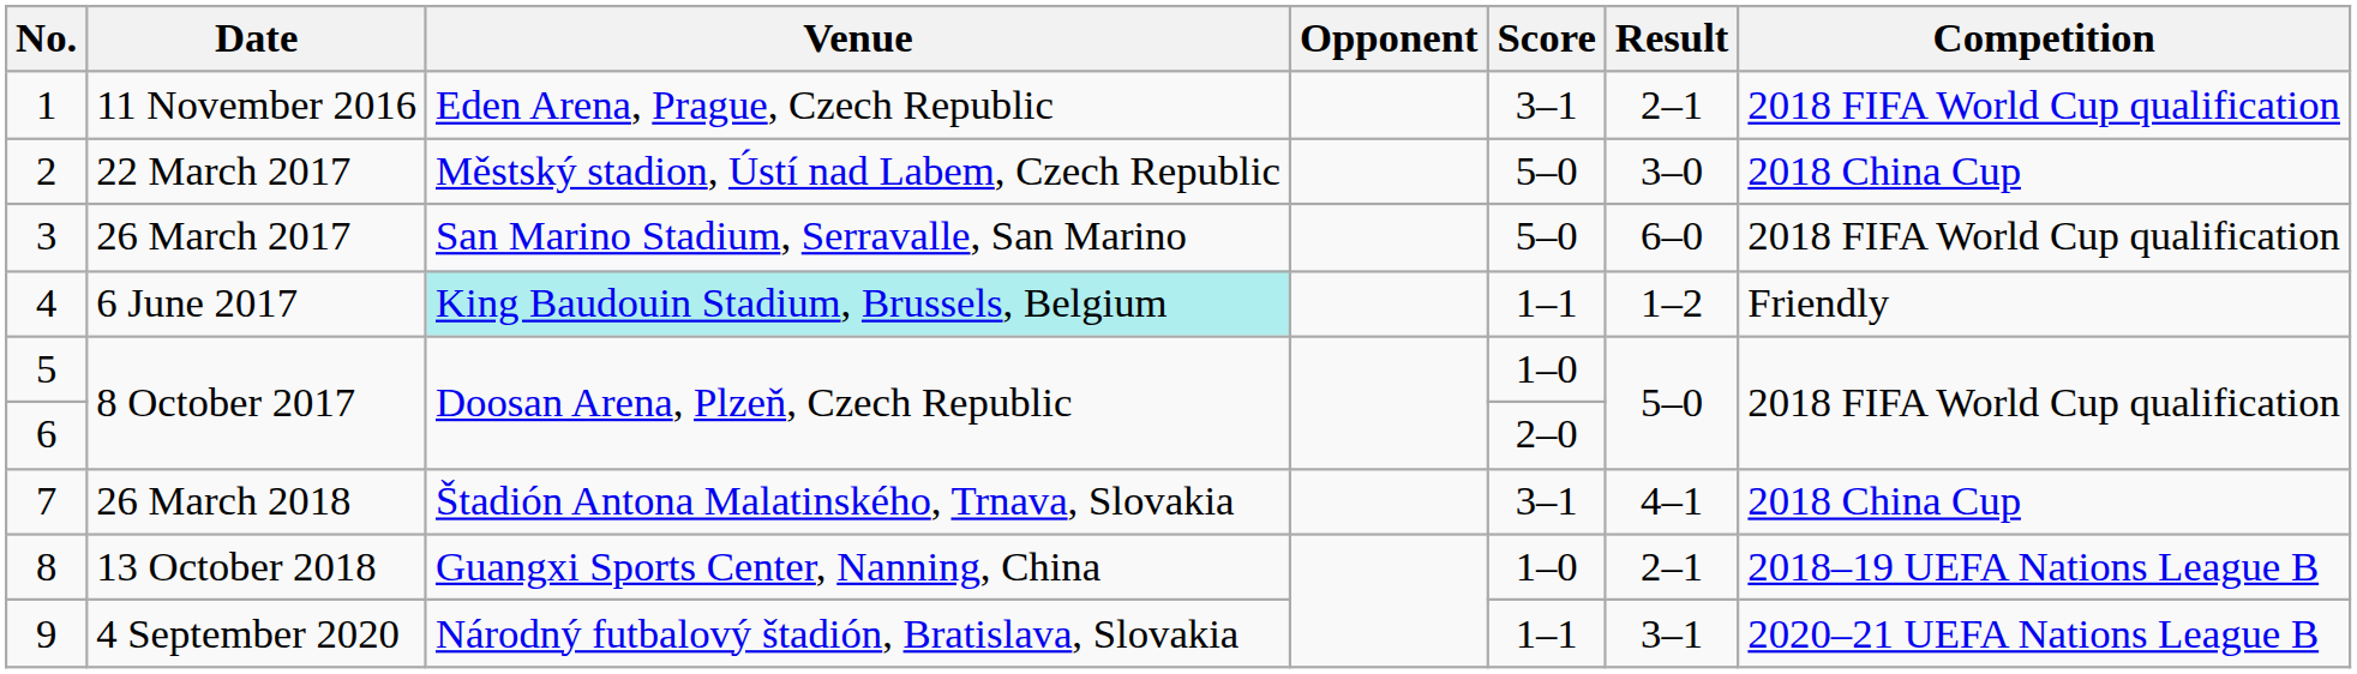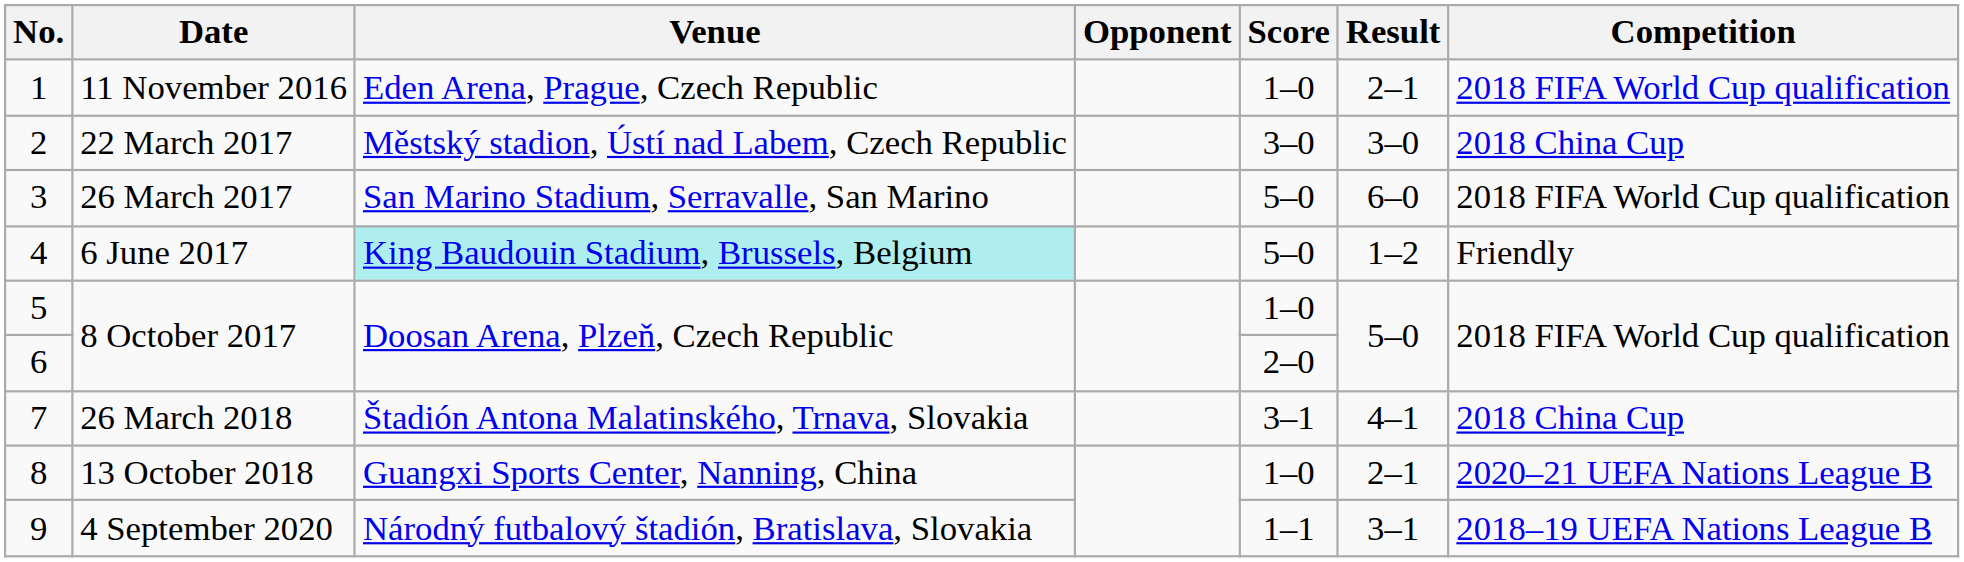1 | Score: 3–1 -> 1–0
2 | Score: 5–0 -> 3–0
4 | Score: 1–1 -> 5–0
8 | Competition: 2018–19 UEFA Nations League B -> 2020–21 UEFA Nations League B
9 | Competition: 2020–21 UEFA Nations League B -> 2018–19 UEFA Nations League B
